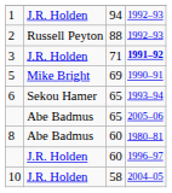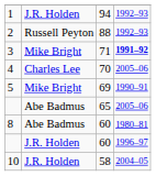3 | column 2: J.R. Holden -> Mike Bright
+ row: 4 | Charles Lee | 70 | 2005–06
- row: 6 | Sekou Hamer | 65 | 1993–94
